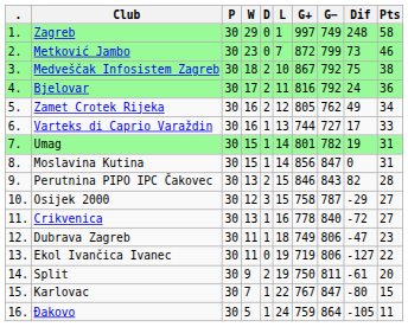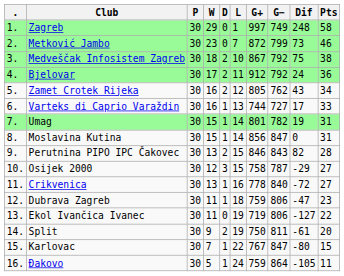Bjelovar | G+: 816 -> 912
Zamet Crotek Rijeka | Dif: 49 -> 43
Dubrava Zagreb | G+: 749 -> 759
